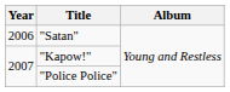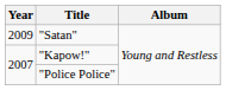"Satan" | Year: 2006 -> 2009
